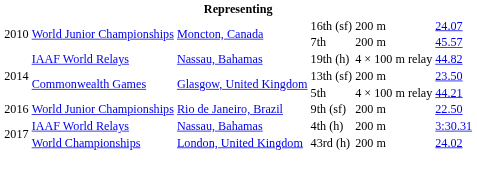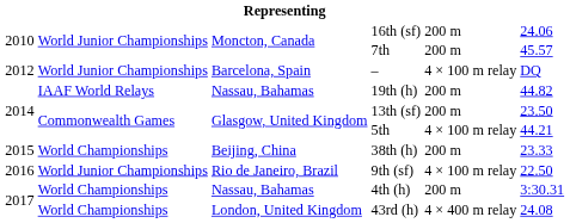16th (sf) | column 6: 24.07 -> 24.06
+ row: 2012 | World Junior Championships | Barcelona, Spain | – | 4 × 100 m relay | DQ
19th (h) | column 5: 4 × 100 m relay -> 200 m
+ row: 2015 | World Championships | Beijing, China | 38th (h) | 200 m | 23.33
9th (sf) | column 5: 200 m -> 4 × 100 m relay
4th (h) | column 2: IAAF World Relays -> World Championships
43rd (h) | column 5: 200 m -> 4 × 400 m relay
43rd (h) | column 6: 24.02 -> 24.08
